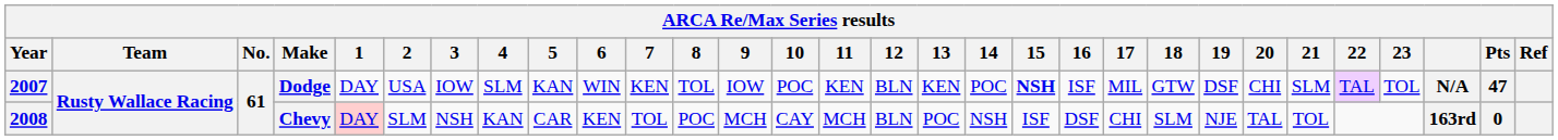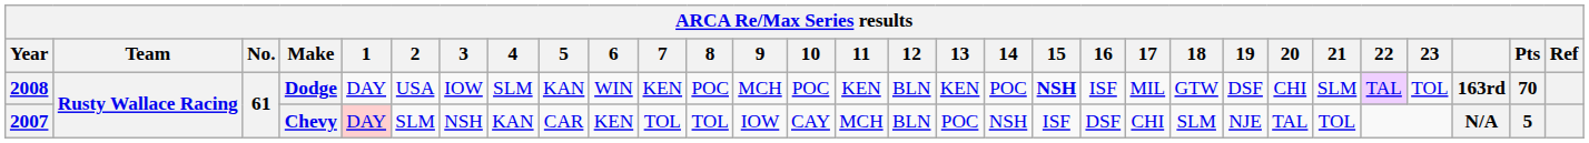Dodge | Year: 2007 -> 2008
Dodge | 8: TOL -> POC
Dodge | 9: IOW -> MCH
Dodge | column 28: N/A -> 163rd
Dodge | Pts: 47 -> 70
Chevy | Year: 2008 -> 2007
Chevy | 8: POC -> TOL
Chevy | 9: MCH -> IOW
Chevy | column 28: 163rd -> N/A
Chevy | Pts: 0 -> 5
